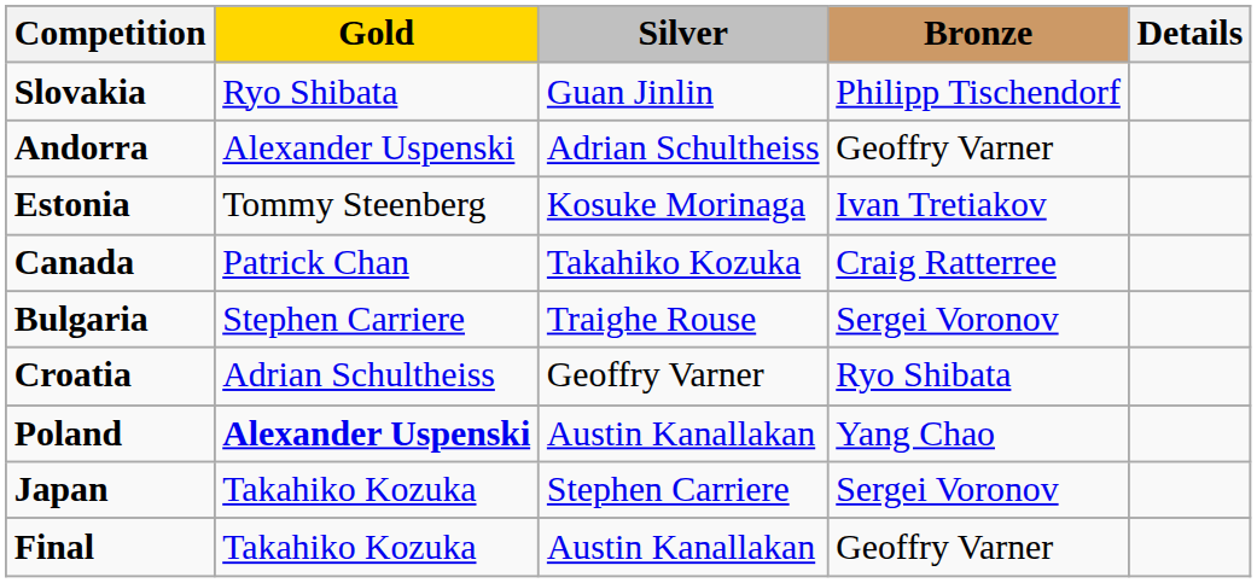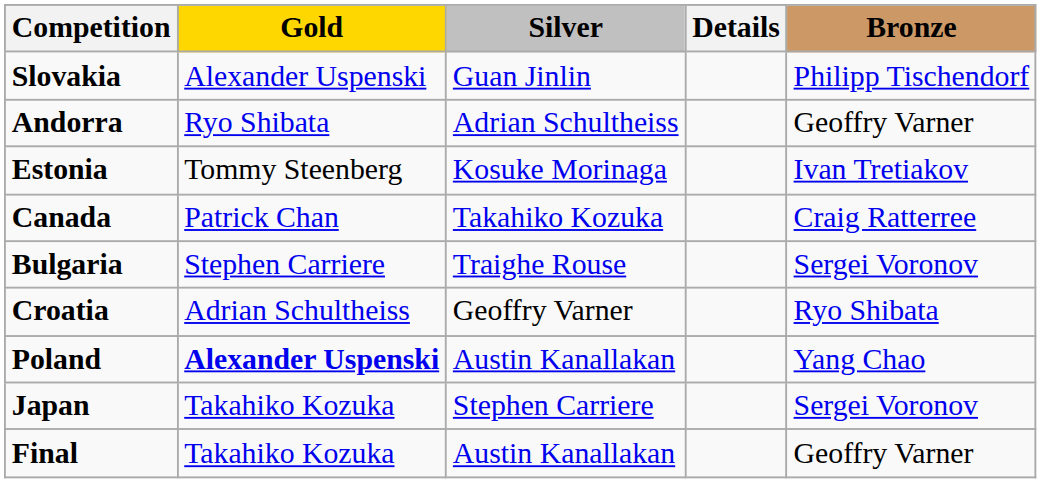columns swapped: Bronze <-> Details
Slovakia | Gold: Ryo Shibata -> Alexander Uspenski
Andorra | Gold: Alexander Uspenski -> Ryo Shibata
